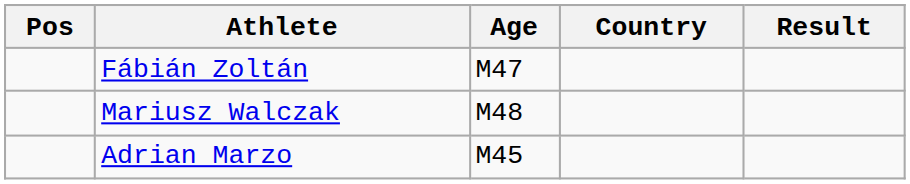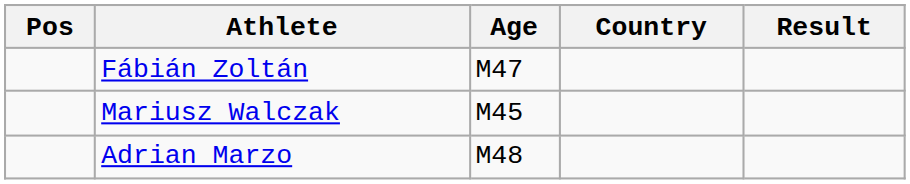Mariusz Walczak | Age: M48 -> M45
Adrian Marzo | Age: M45 -> M48
